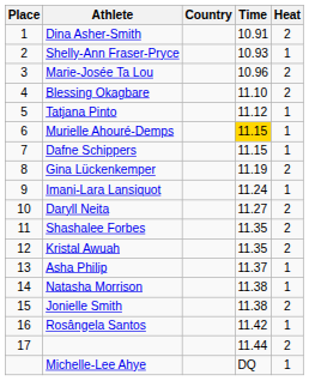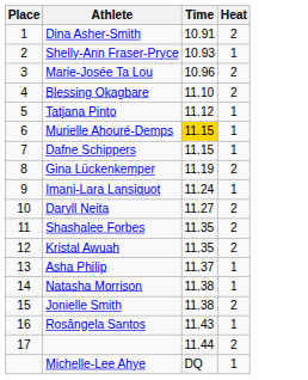- column: Country
Rosângela Santos | Time: 11.42 -> 11.43
